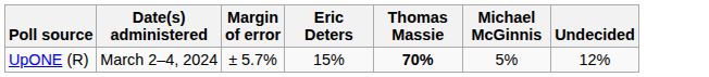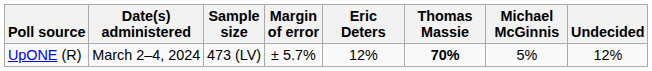+ column: Sample size | 473 (LV)
UpONE (R) | Eric Deters: 15% -> 12%
